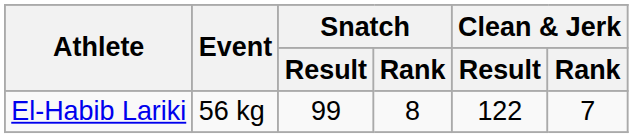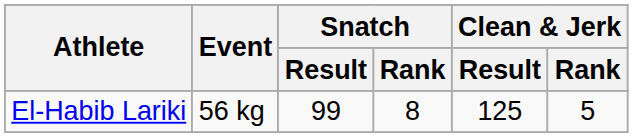El-Habib Lariki | Clean & Jerk / Result: 122 -> 125
El-Habib Lariki | Clean & Jerk / Rank: 7 -> 5
